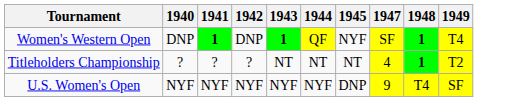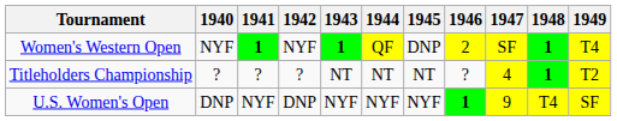+ column: 1946 | 2 | ? | 1
Women's Western Open | 1940: DNP -> NYF
Women's Western Open | 1942: DNP -> NYF
Women's Western Open | 1945: NYF -> DNP
U.S. Women's Open | 1940: NYF -> DNP
U.S. Women's Open | 1942: NYF -> DNP
U.S. Women's Open | 1945: DNP -> NYF
